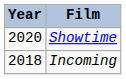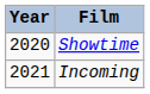Incoming | Year: 2018 -> 2021
